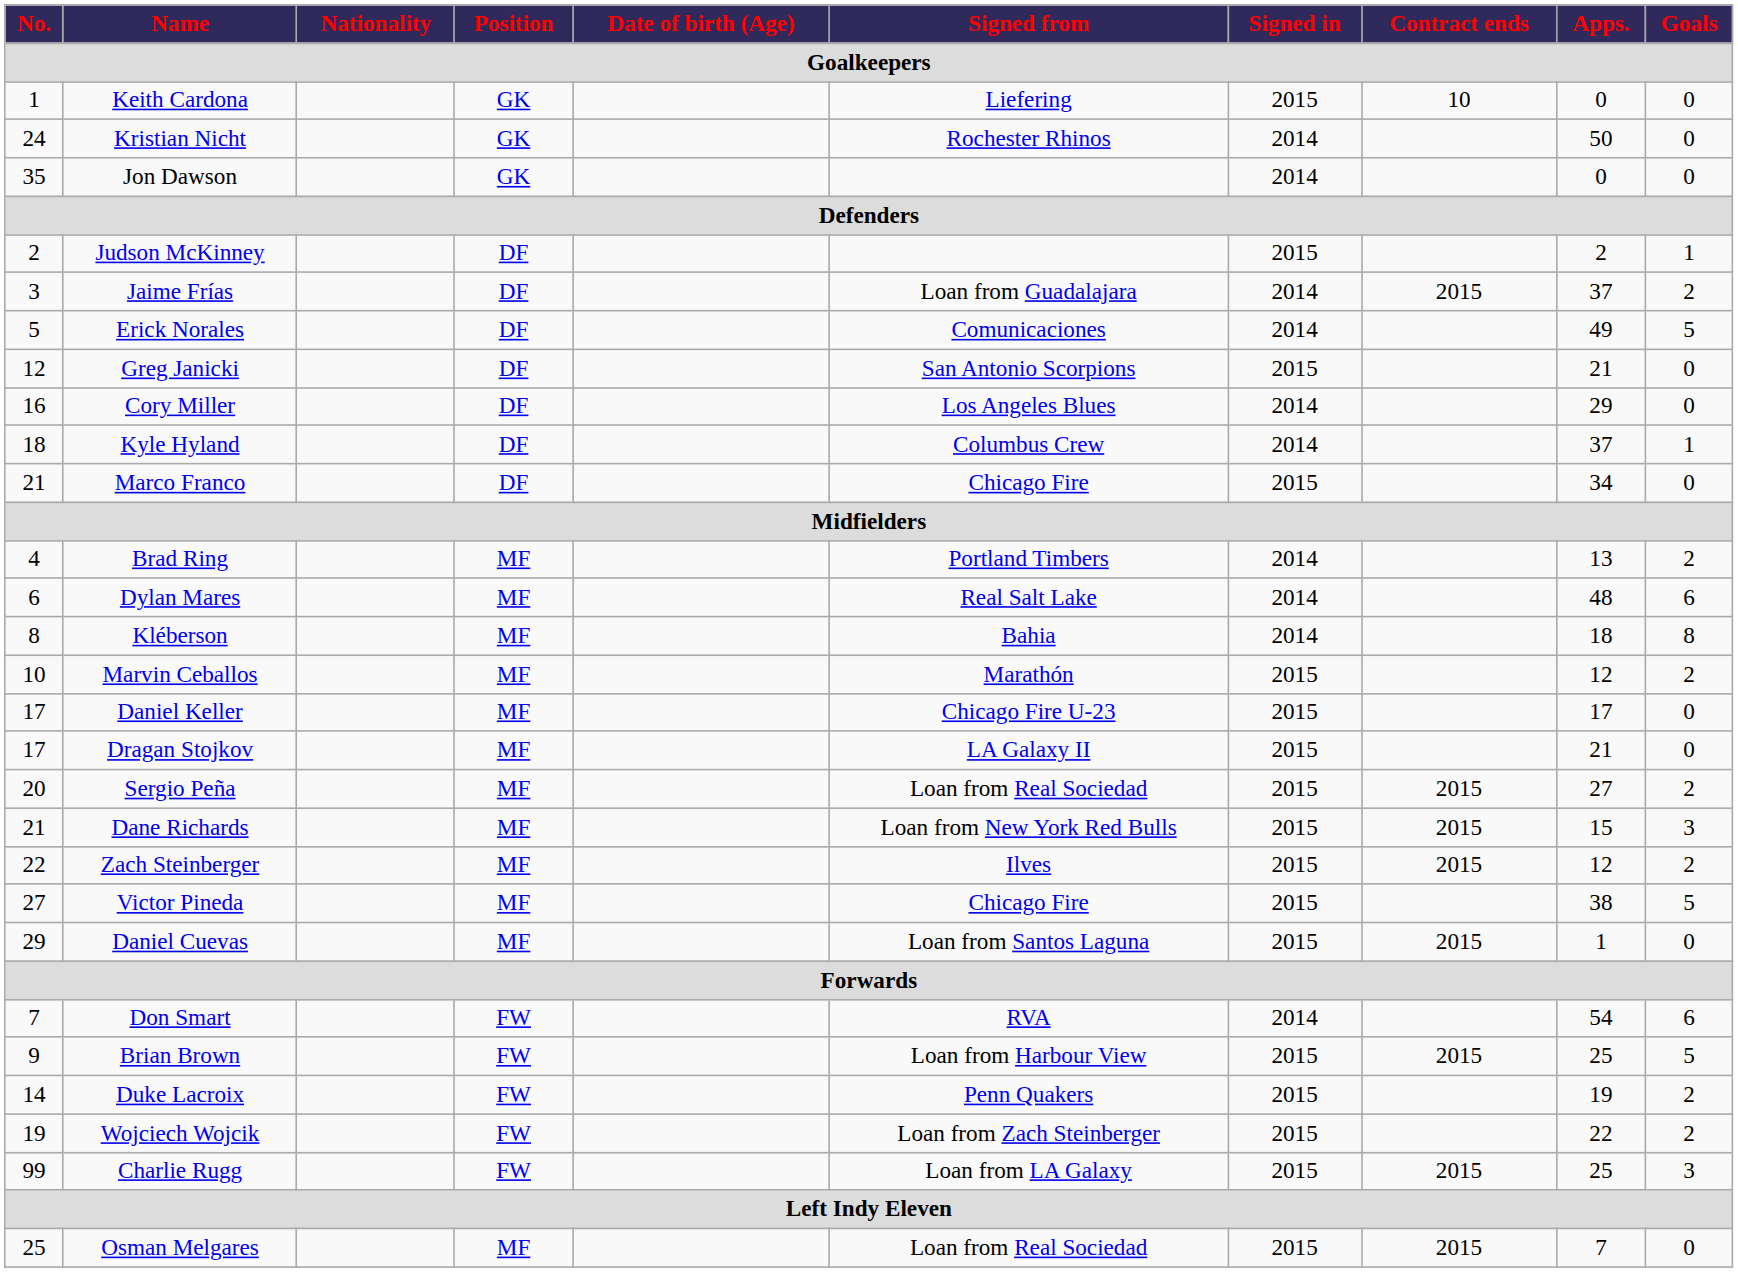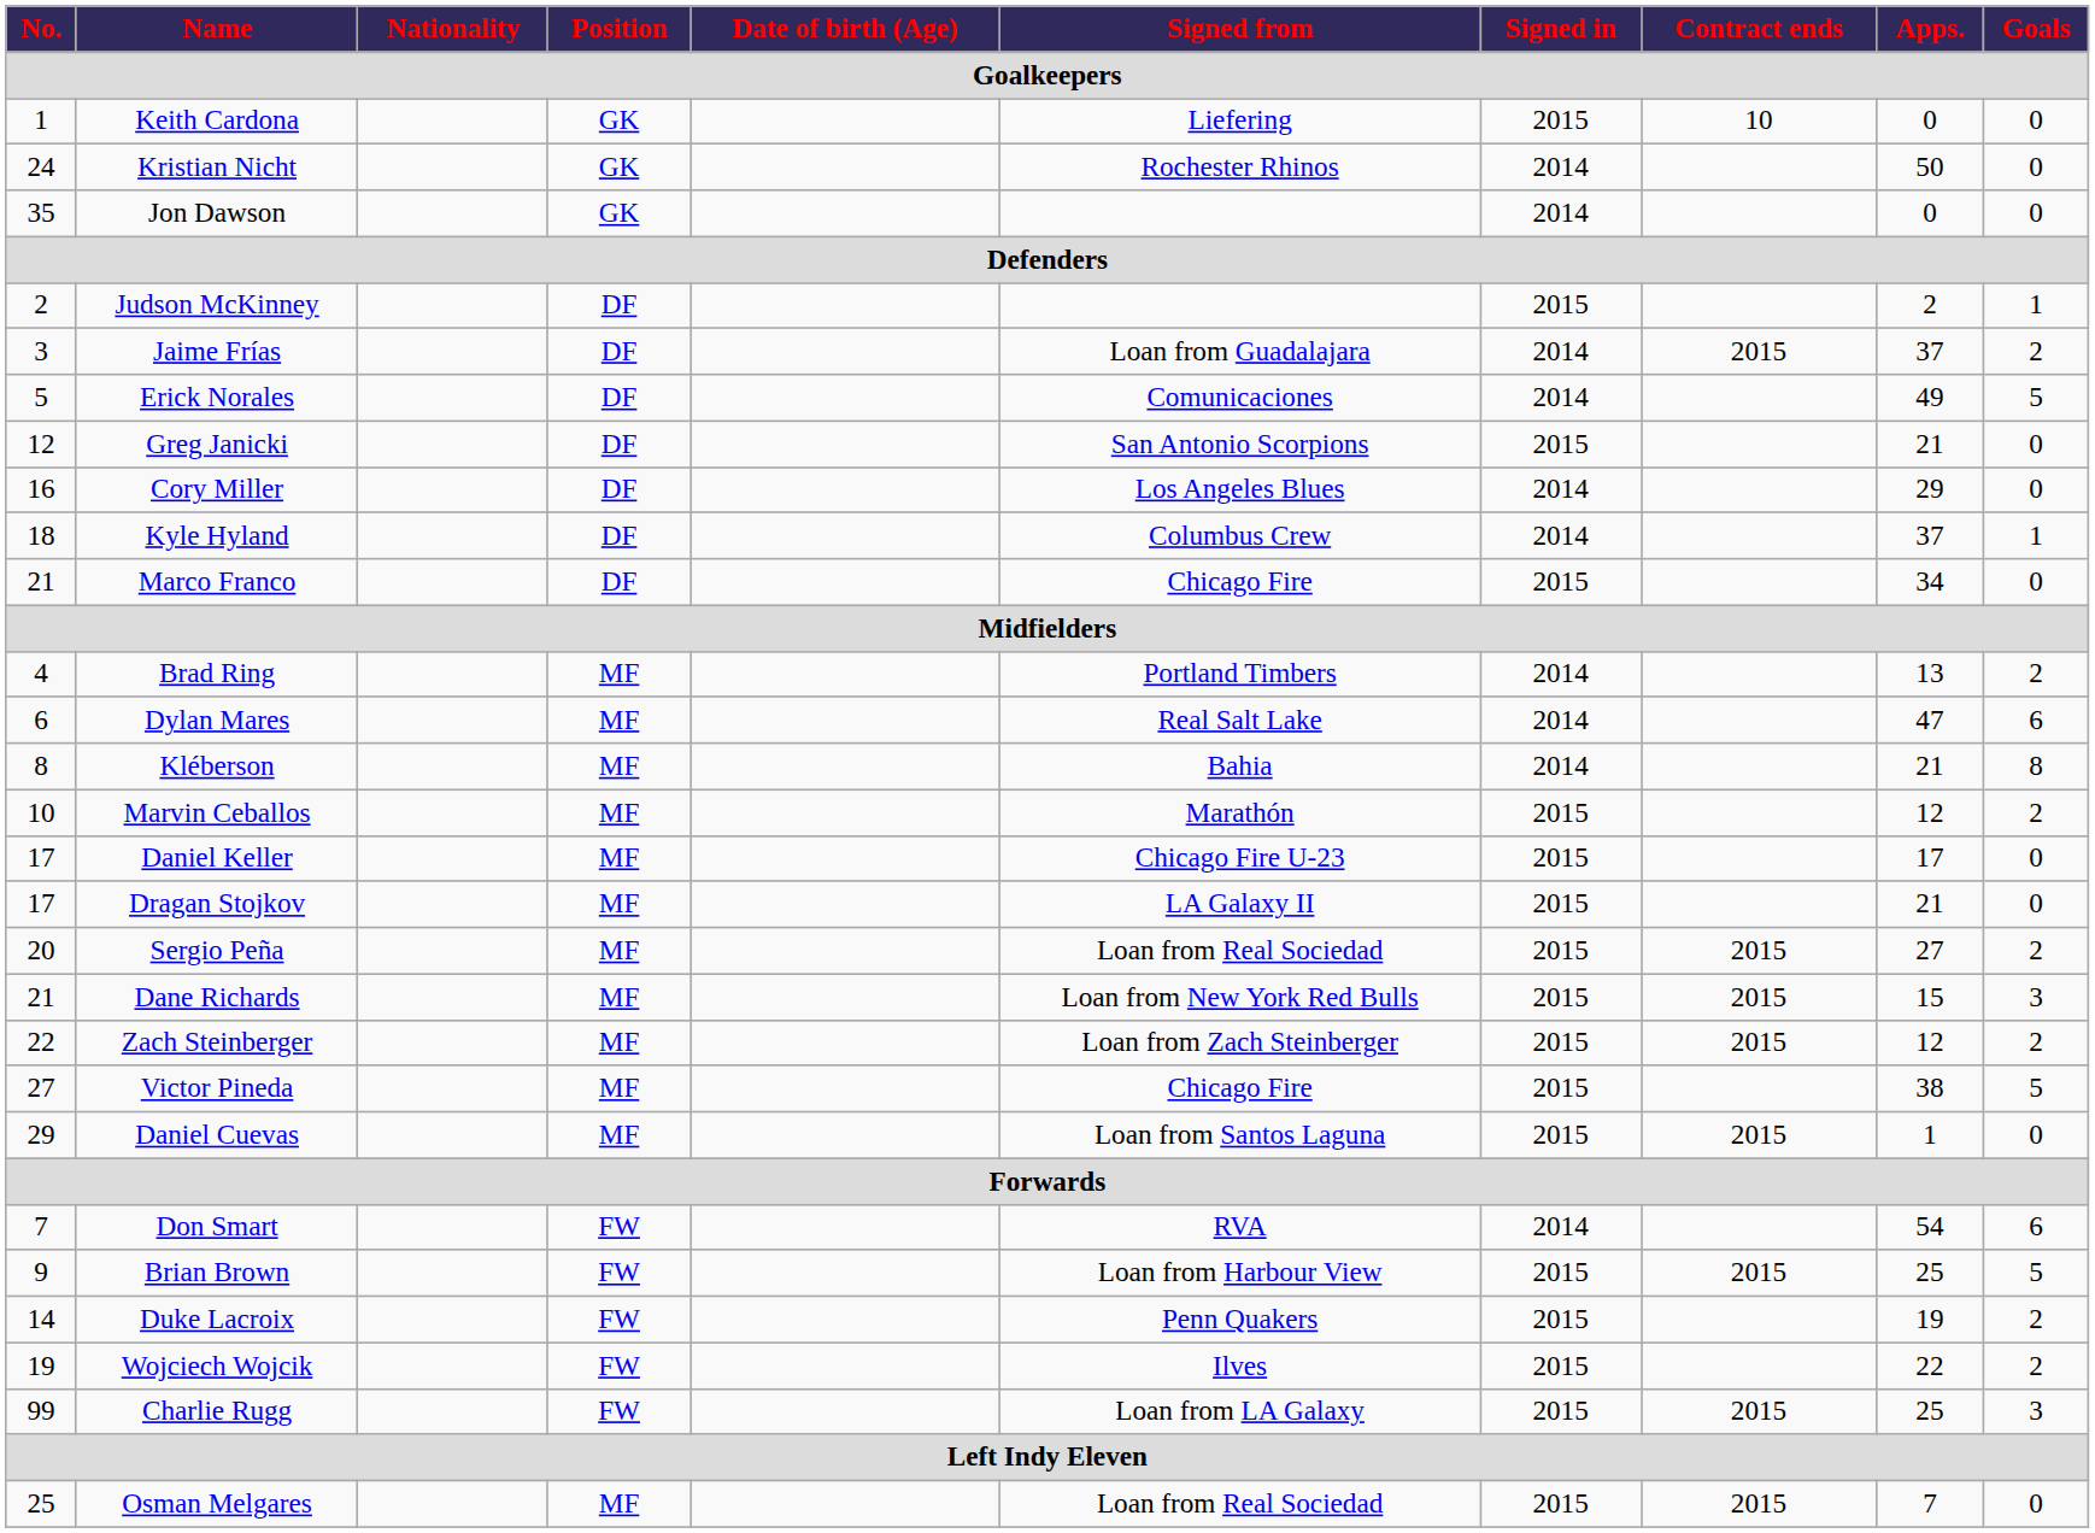Dylan Mares | Apps.: 48 -> 47
Kléberson | Apps.: 18 -> 21
Zach Steinberger | Signed from: Ilves -> Loan from Zach Steinberger
Wojciech Wojcik | Signed from: Loan from Zach Steinberger -> Ilves
